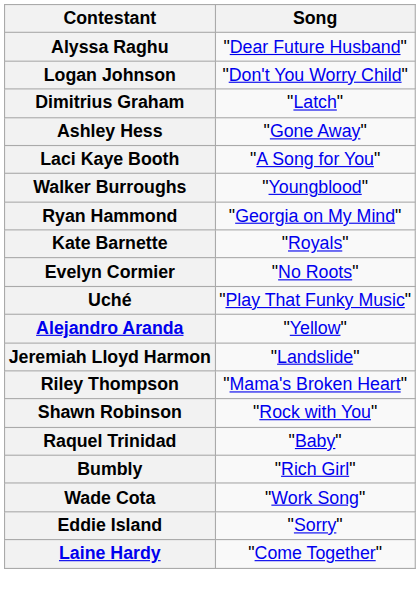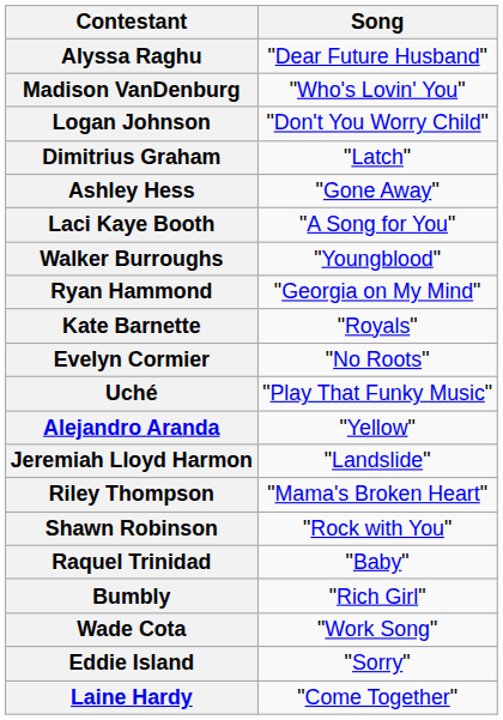+ row: Madison VanDenburg | "Who's Lovin' You"
